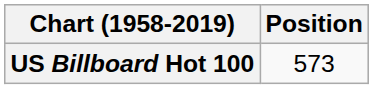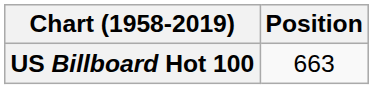US Billboard Hot 100 | Position: 573 -> 663
